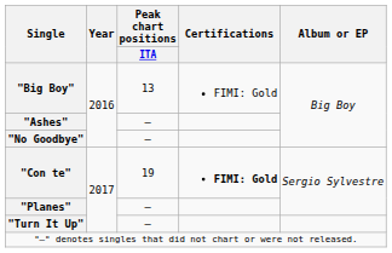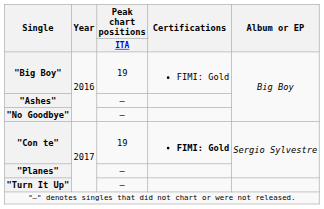"Big Boy" | Peak chart positions / ITA: 13 -> 19
